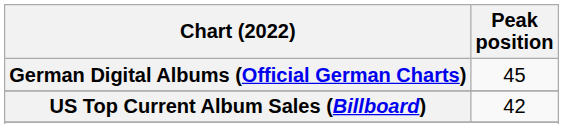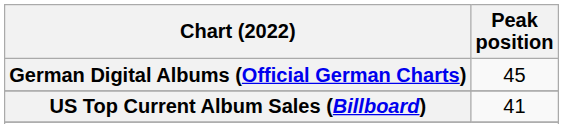US Top Current Album Sales (Billboard) | Peak position: 42 -> 41
